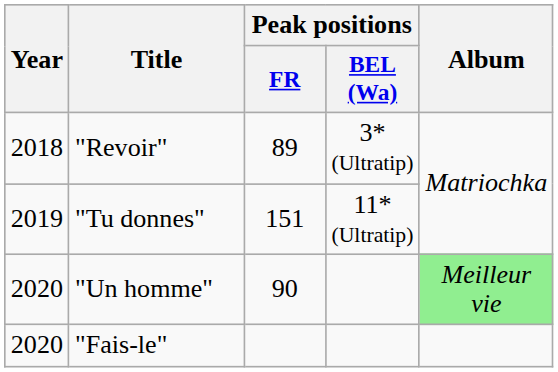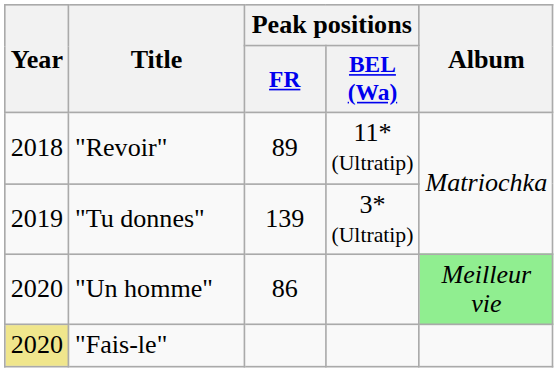"Revoir" | Peak positions / BEL (Wa): 3* (Ultratip) -> 11* (Ultratip)
"Tu donnes" | Peak positions / FR: 151 -> 139
"Tu donnes" | Peak positions / BEL (Wa): 11* (Ultratip) -> 3* (Ultratip)
"Un homme" | Peak positions / FR: 90 -> 86
"Fais-le" | Year: no background -> khaki background
